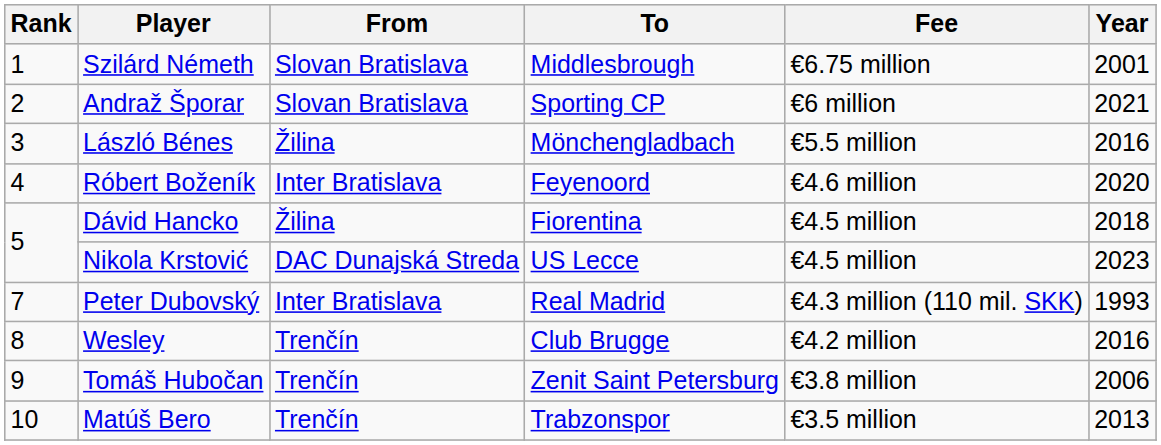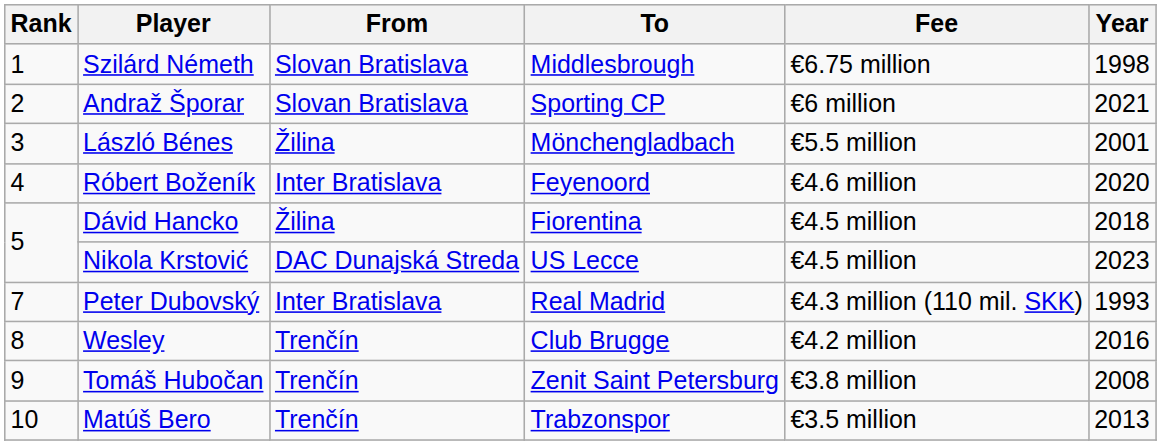Szilárd Németh | Year: 2001 -> 1998
László Bénes | Year: 2016 -> 2001
Tomáš Hubočan | Year: 2006 -> 2008
